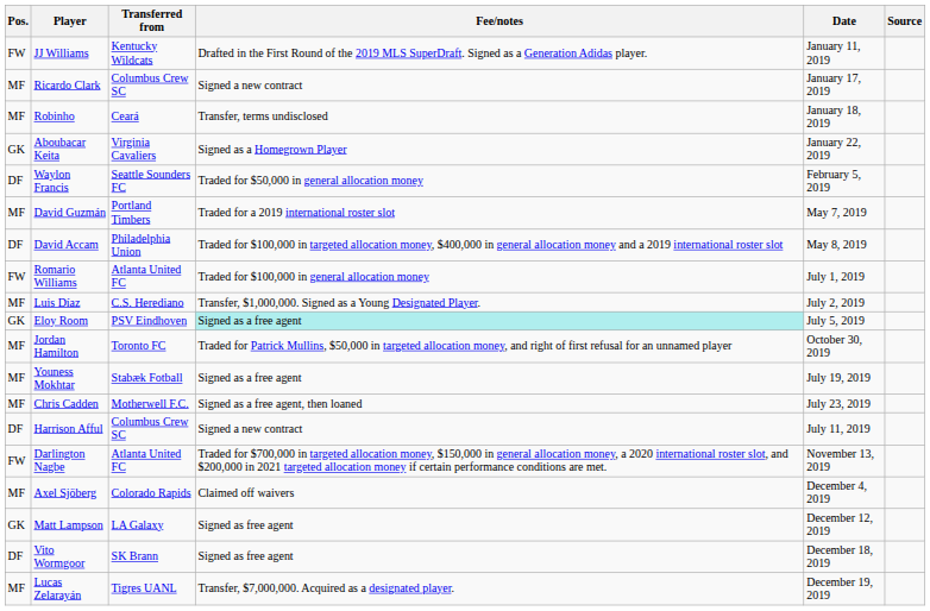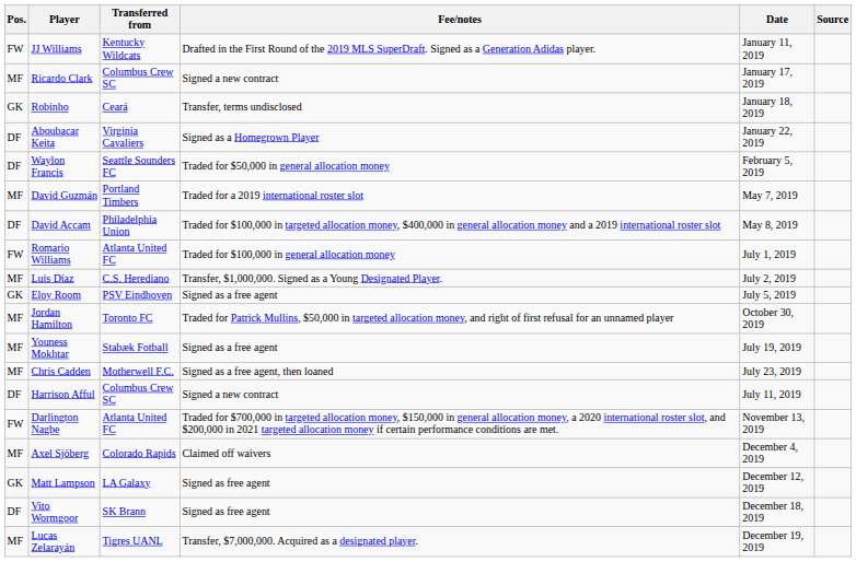Robinho | Pos.: MF -> GK
Aboubacar Keita | Pos.: GK -> DF
Eloy Room | Fee/notes: paleturquoise background -> no background
